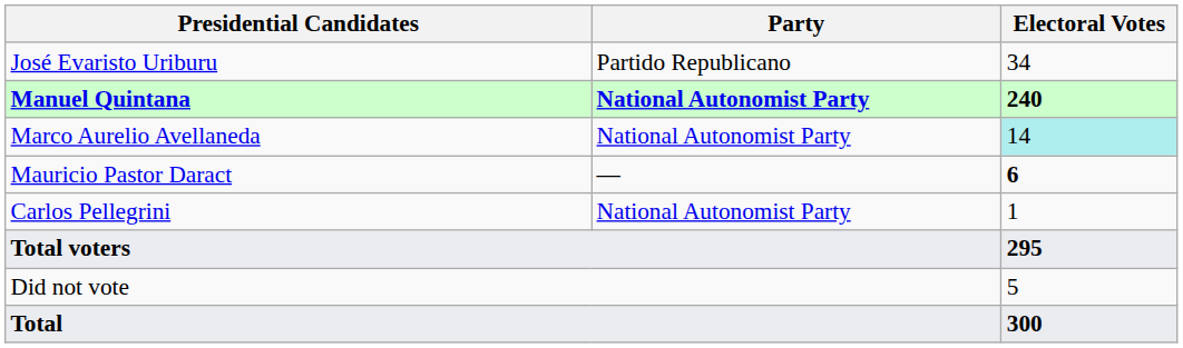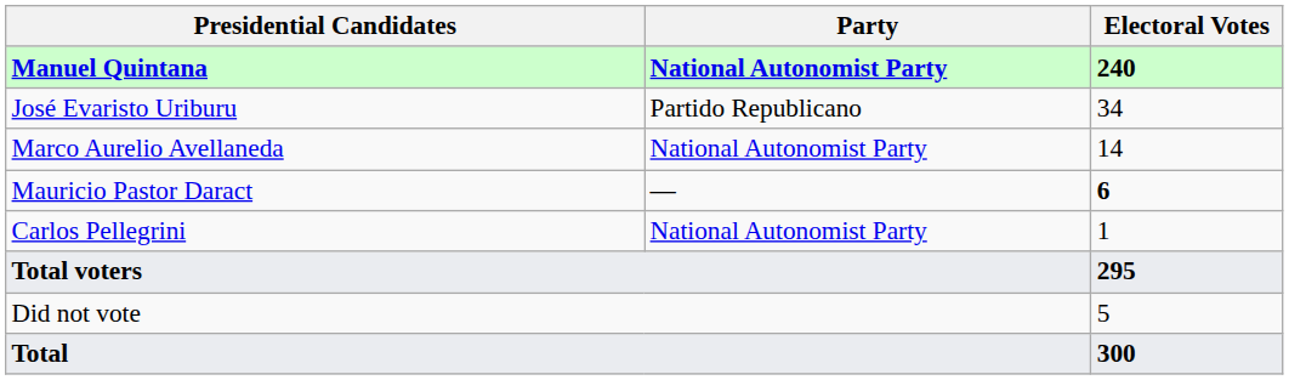rows swapped: Manuel Quintana <-> José Evaristo Uriburu
Marco Aurelio Avellaneda | Electoral Votes: paleturquoise background -> no background
